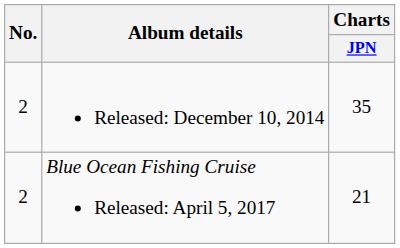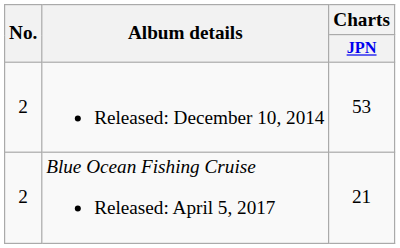Released: December 10, 2014 | Charts / JPN: 35 -> 53
